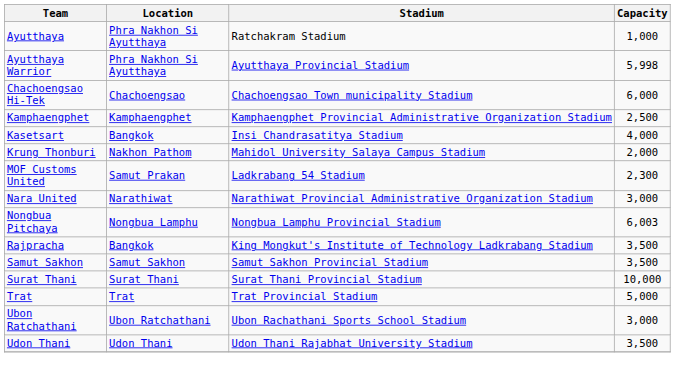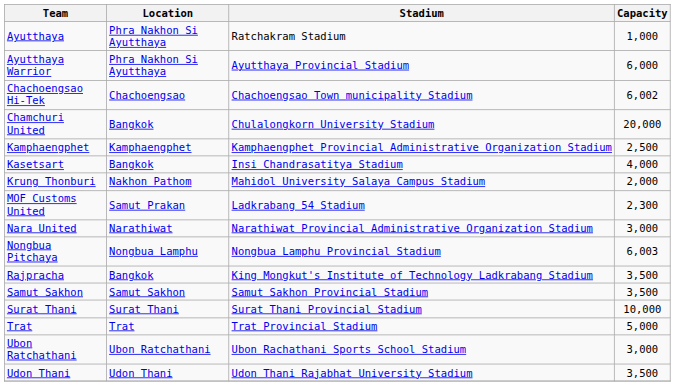Ayutthaya Warrior | Capacity: 5,998 -> 6,000
Chachoengsao Hi-Tek | Capacity: 6,000 -> 6,002
+ row: Chamchuri United | Bangkok | Chulalongkorn University Stadium | 20,000
